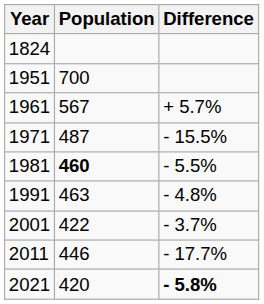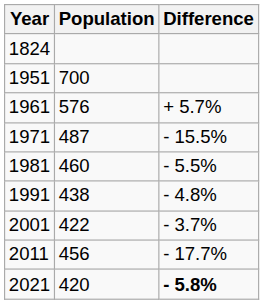1961 | Population: 567 -> 576
1981 | Population: bold -> normal
1991 | Population: 463 -> 438
2011 | Population: 446 -> 456
